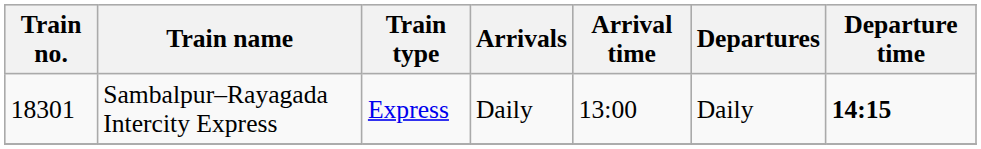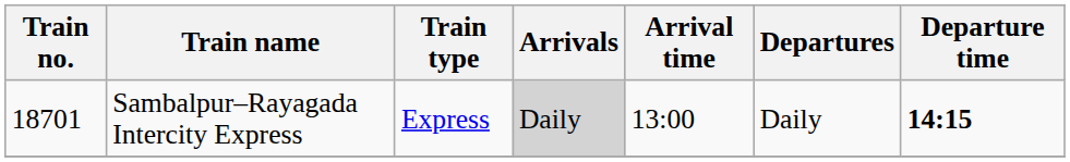Sambalpur–Rayagada Intercity Express | Train no.: 18301 -> 18701
Sambalpur–Rayagada Intercity Express | Arrivals: no background -> lightgrey background
